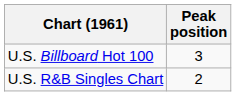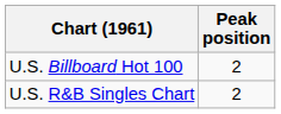U.S. Billboard Hot 100 | Peak position: 3 -> 2
